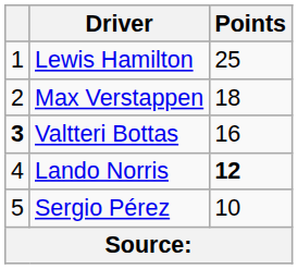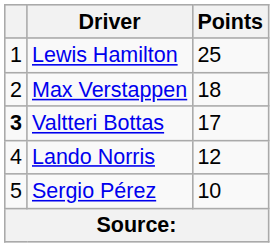Valtteri Bottas | Points: 16 -> 17
Lando Norris | Points: bold -> normal
